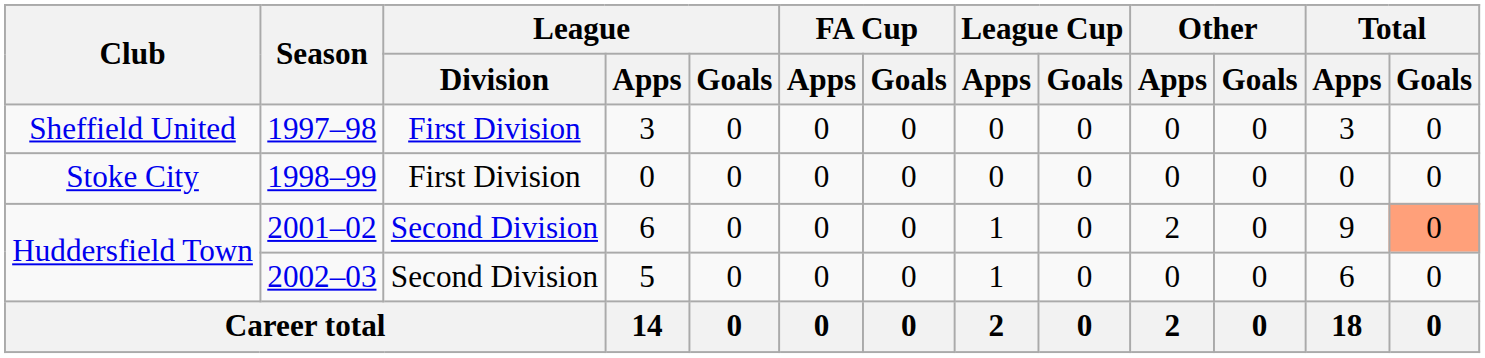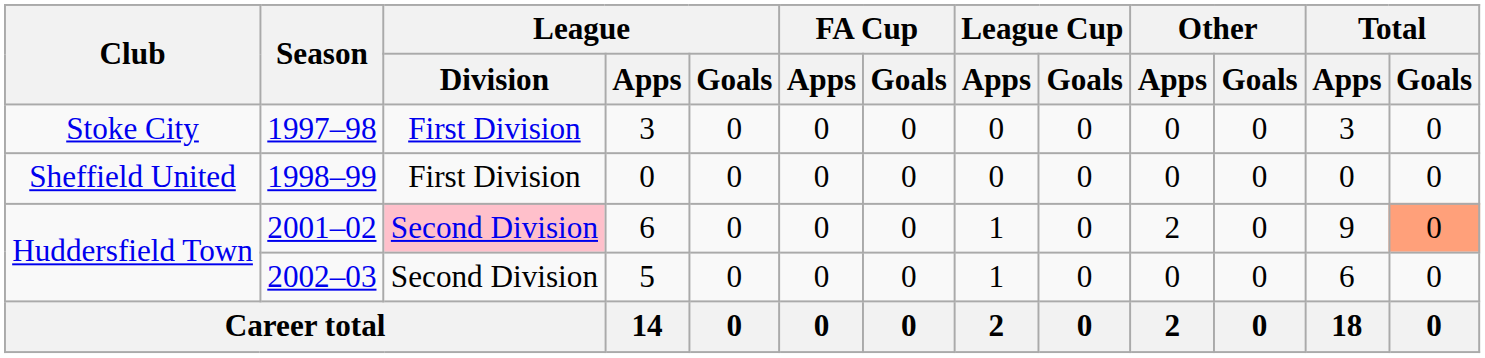1997–98 | Club: Sheffield United -> Stoke City
1998–99 | Club: Stoke City -> Sheffield United
2001–02 | League / Division: no background -> pink background
